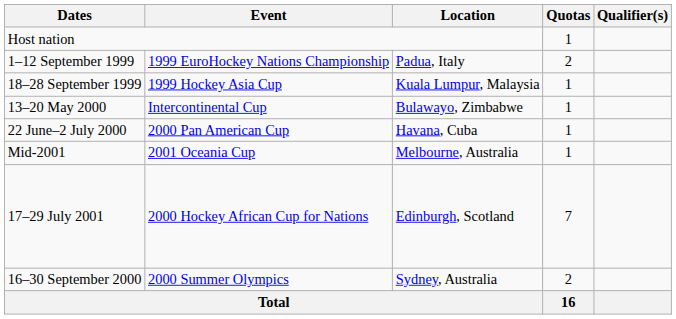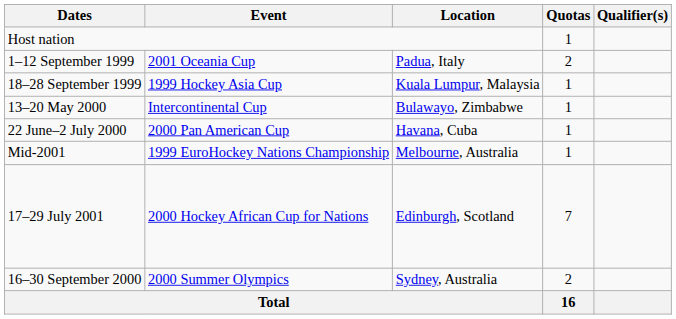1–12 September 1999 | Event: 1999 EuroHockey Nations Championship -> 2001 Oceania Cup
Mid-2001 | Event: 2001 Oceania Cup -> 1999 EuroHockey Nations Championship
